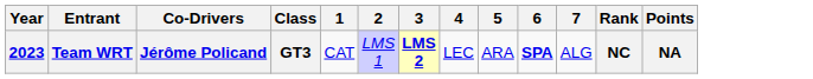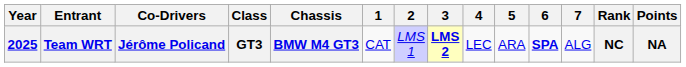+ column: Chassis | BMW M4 GT3
Team WRT | Year: 2023 -> 2025
